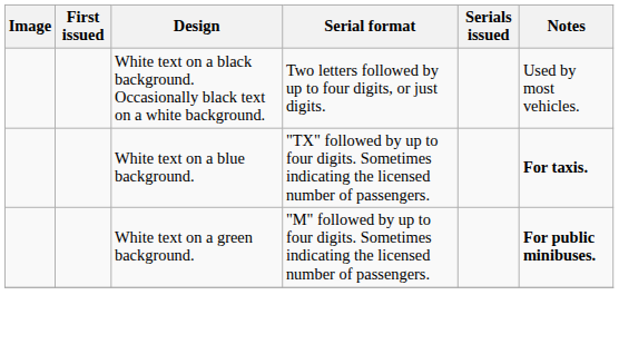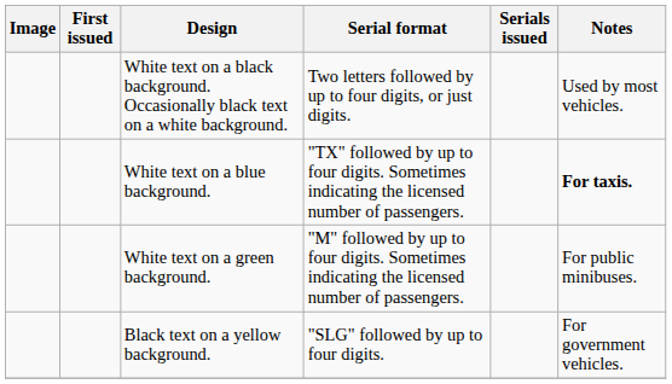White text on a green background. | Notes: bold -> normal
+ row: Black text on a yellow background. | "SLG" followed by up to four digits. | For government vehicles.
